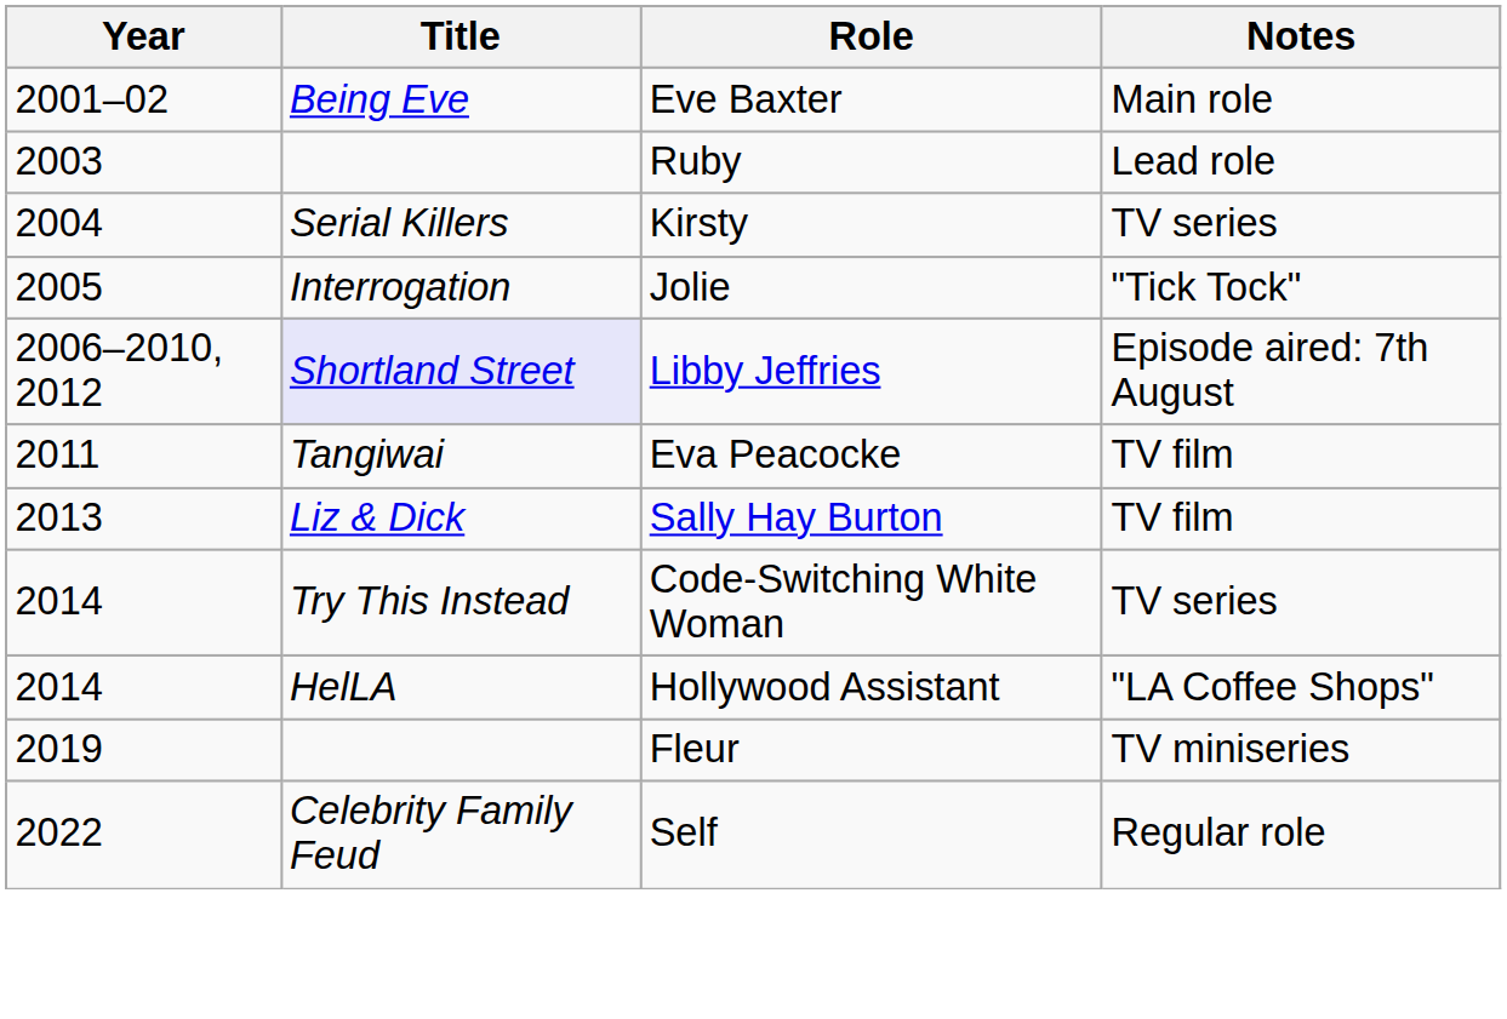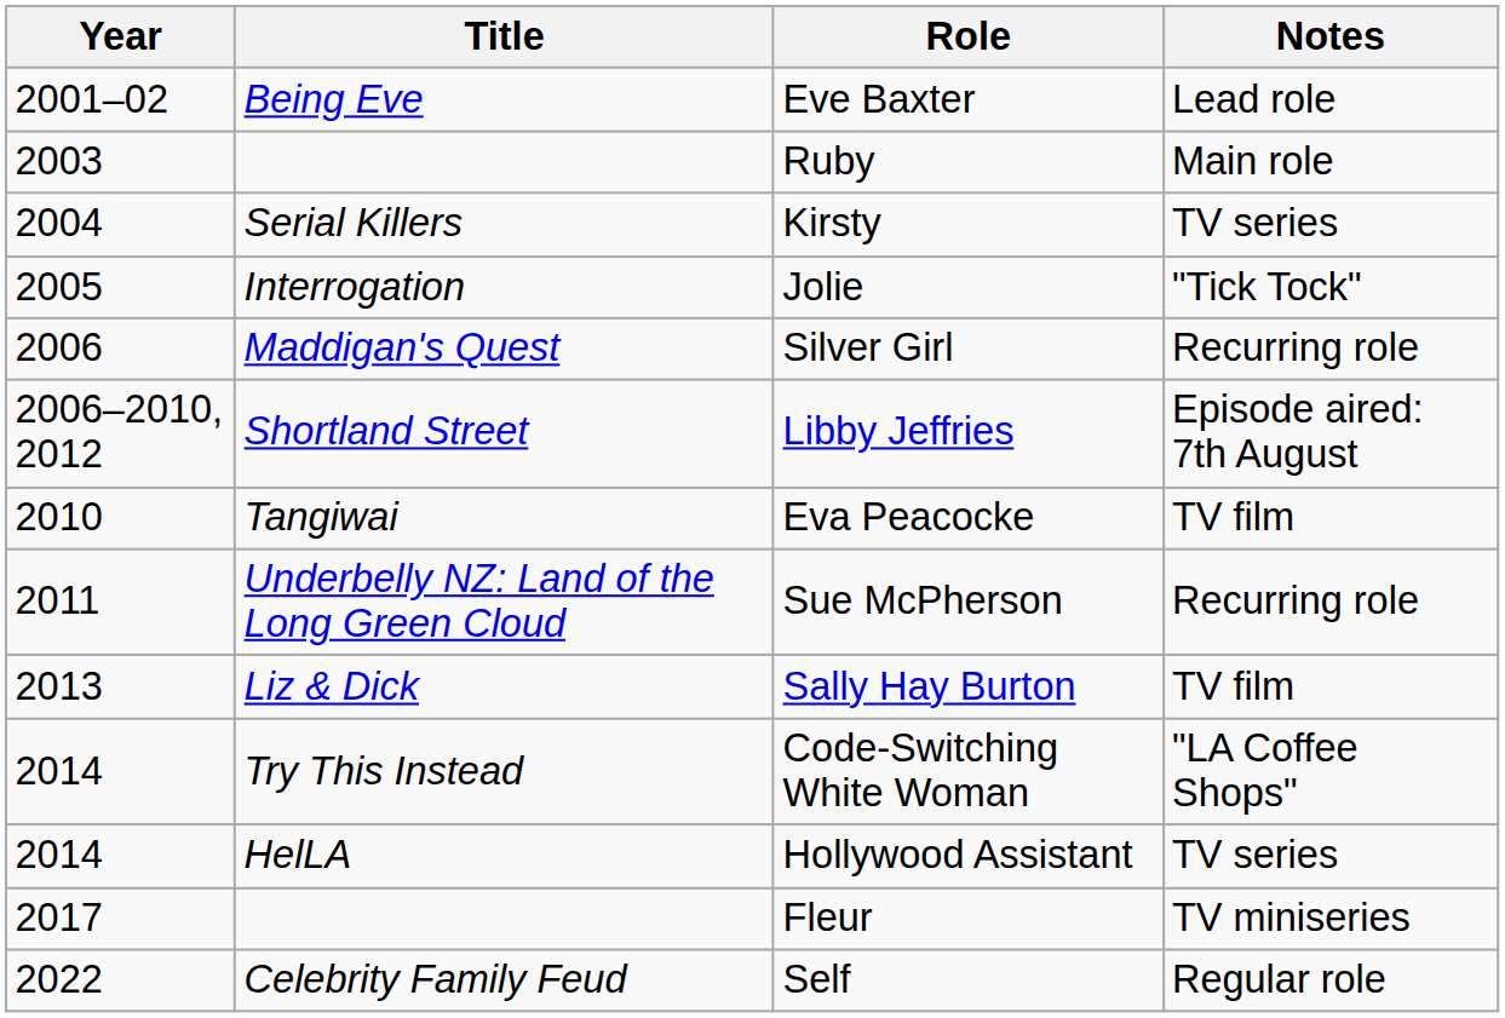Eve Baxter | Notes: Main role -> Lead role
Ruby | Notes: Lead role -> Main role
+ row: 2006 | Maddigan's Quest | Silver Girl | Recurring role
Libby Jeffries | Title: lavender background -> no background
Eva Peacocke | Year: 2011 -> 2010
+ row: 2011 | Underbelly NZ: Land of the Long Green Cloud | Sue McPherson | Recurring role
Code-Switching White Woman | Notes: TV series -> "LA Coffee Shops"
Hollywood Assistant | Notes: "LA Coffee Shops" -> TV series
Fleur | Year: 2019 -> 2017
